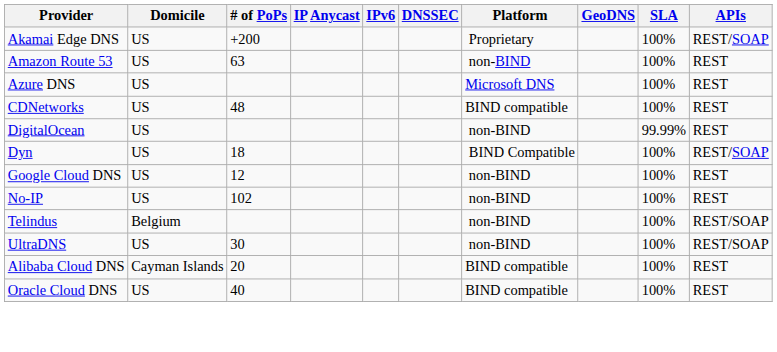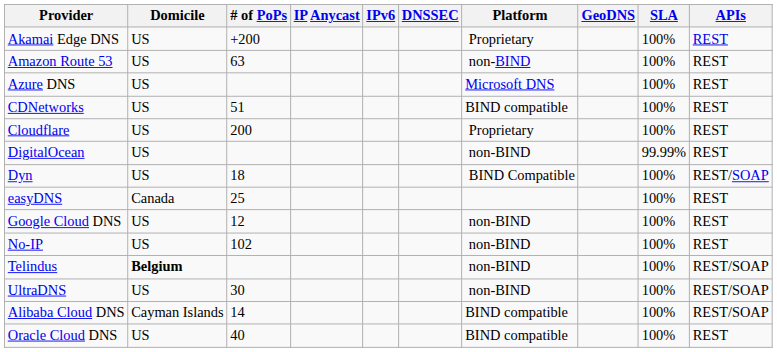Akamai Edge DNS | APIs: REST/SOAP -> REST
CDNetworks | # of PoPs: 48 -> 51
+ row: Cloudflare | US | 200 | Proprietary | 100% | REST
+ row: easyDNS | Canada | 25 | 100% | REST
Telindus | Domicile: normal -> bold
Alibaba Cloud DNS | # of PoPs: 20 -> 14
Alibaba Cloud DNS | APIs: REST -> REST/SOAP
